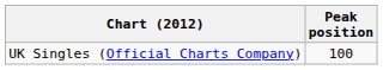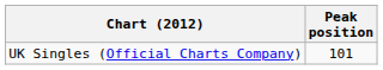UK Singles (Official Charts Company) | Peak position: 100 -> 101
